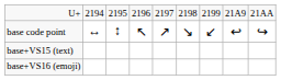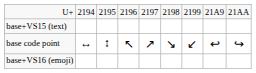rows swapped: base code point <-> base+VS15 (text)
